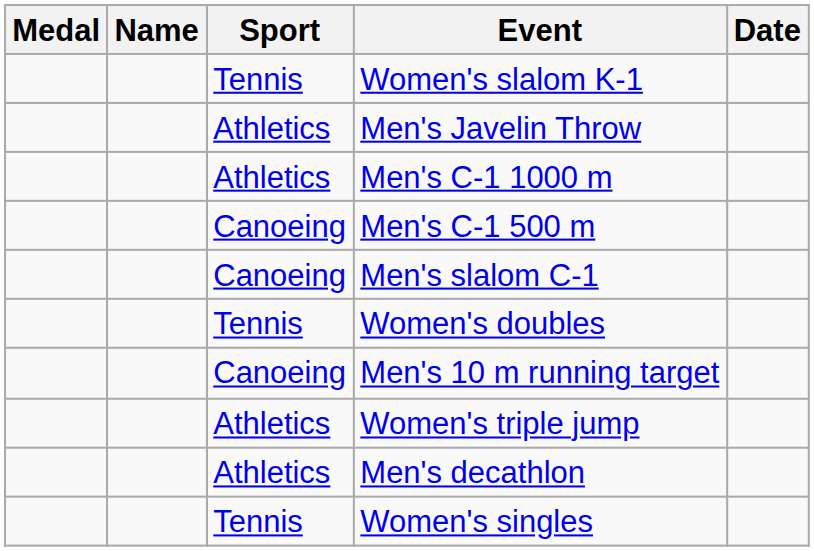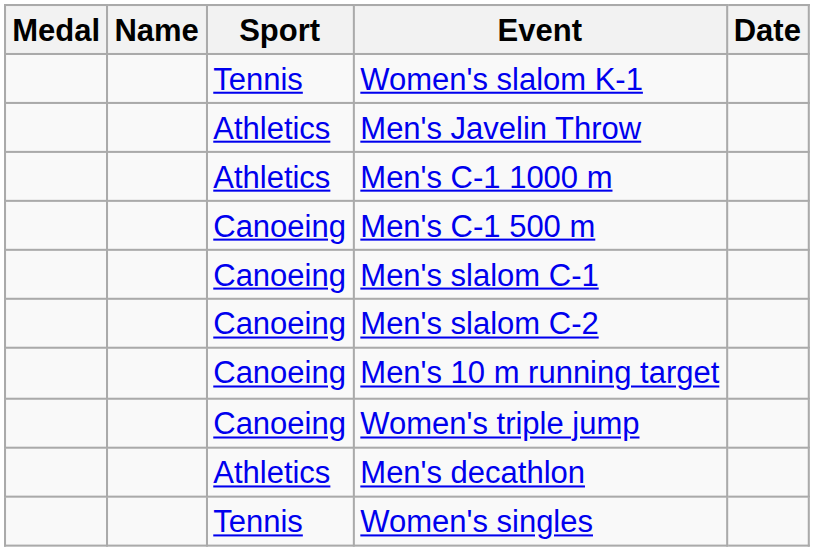+ row: Canoeing | Men's slalom C-2
- row: Tennis | Women's doubles
Women's triple jump | Sport: Athletics -> Canoeing
